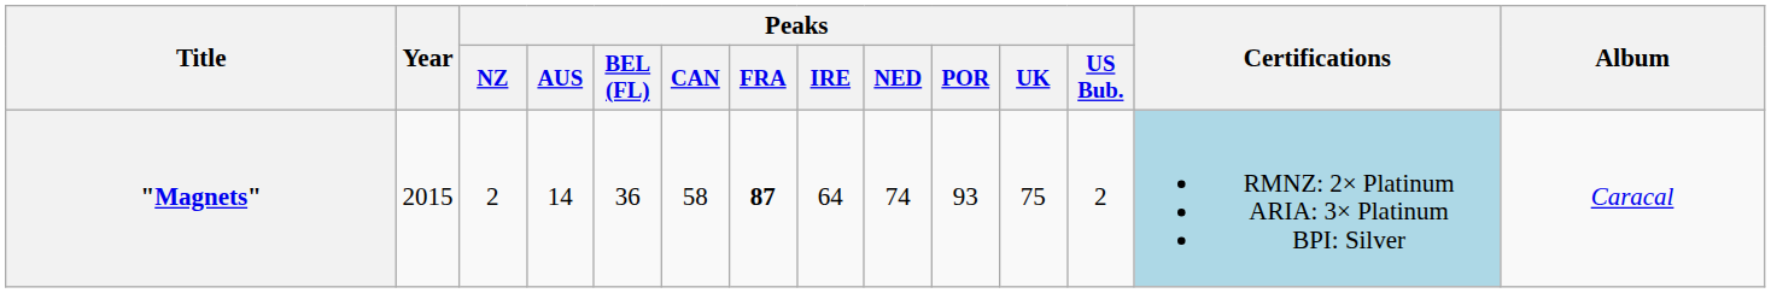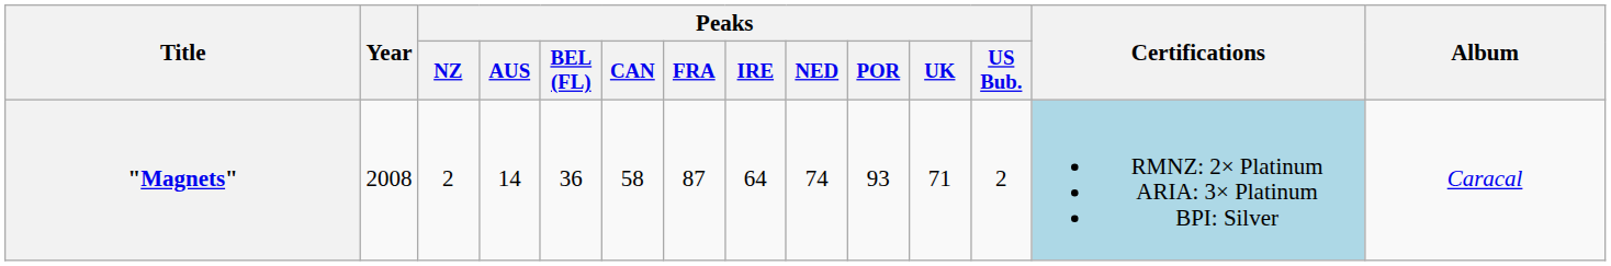"Magnets" | Year: 2015 -> 2008
"Magnets" | Peaks / FRA: bold -> normal
"Magnets" | Peaks / UK: 75 -> 71
